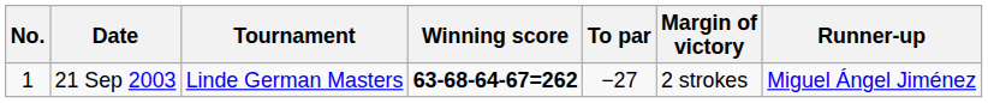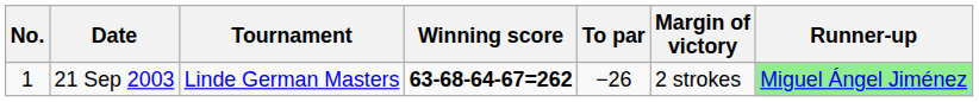21 Sep 2003 | To par: −27 -> −26
21 Sep 2003 | Runner-up: no background -> lightgreen background
